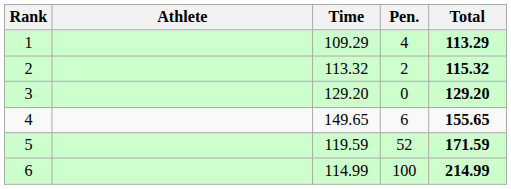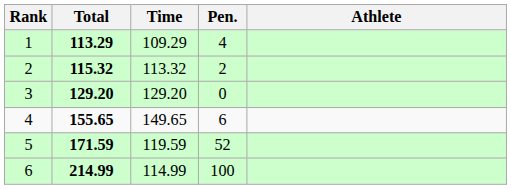columns swapped: Athlete <-> Total
